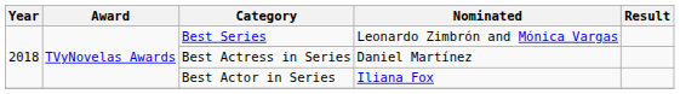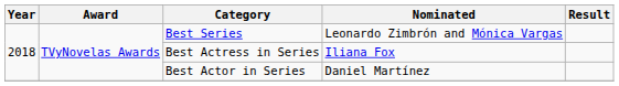Best Actress in Series | Nominated: Daniel Martínez -> Iliana Fox
Best Actor in Series | Nominated: Iliana Fox -> Daniel Martínez
